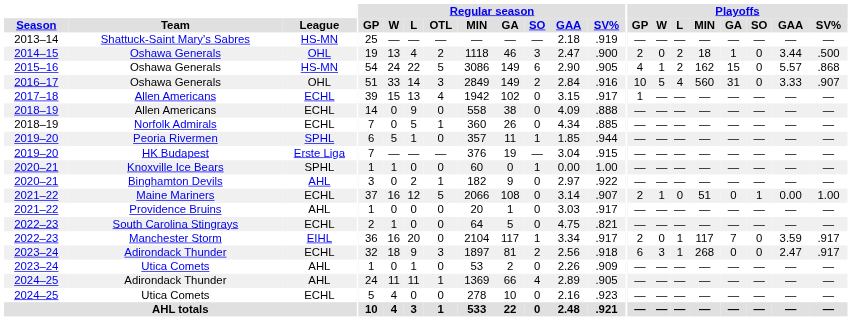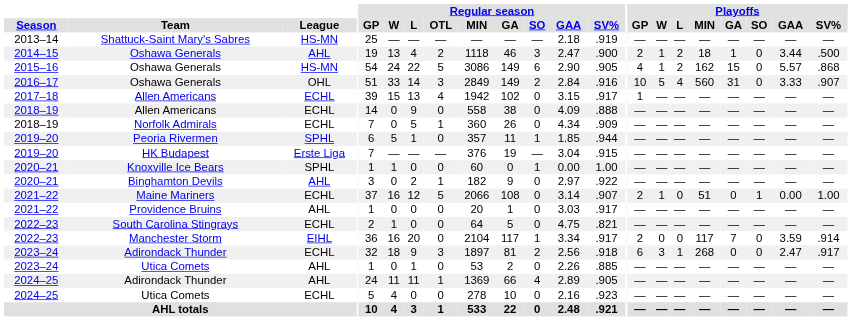2014–15 / Oshawa Generals | League: OHL -> AHL
2014–15 / Oshawa Generals | Playoffs / W: 0 -> 1
Norfolk Admirals | Regular season / SV%: .885 -> .909
Manchester Storm | Playoffs / L: 1 -> 0
Manchester Storm | Playoffs / SV%: .917 -> .914
2023–24 / Utica Comets | Regular season / SV%: .909 -> .885
